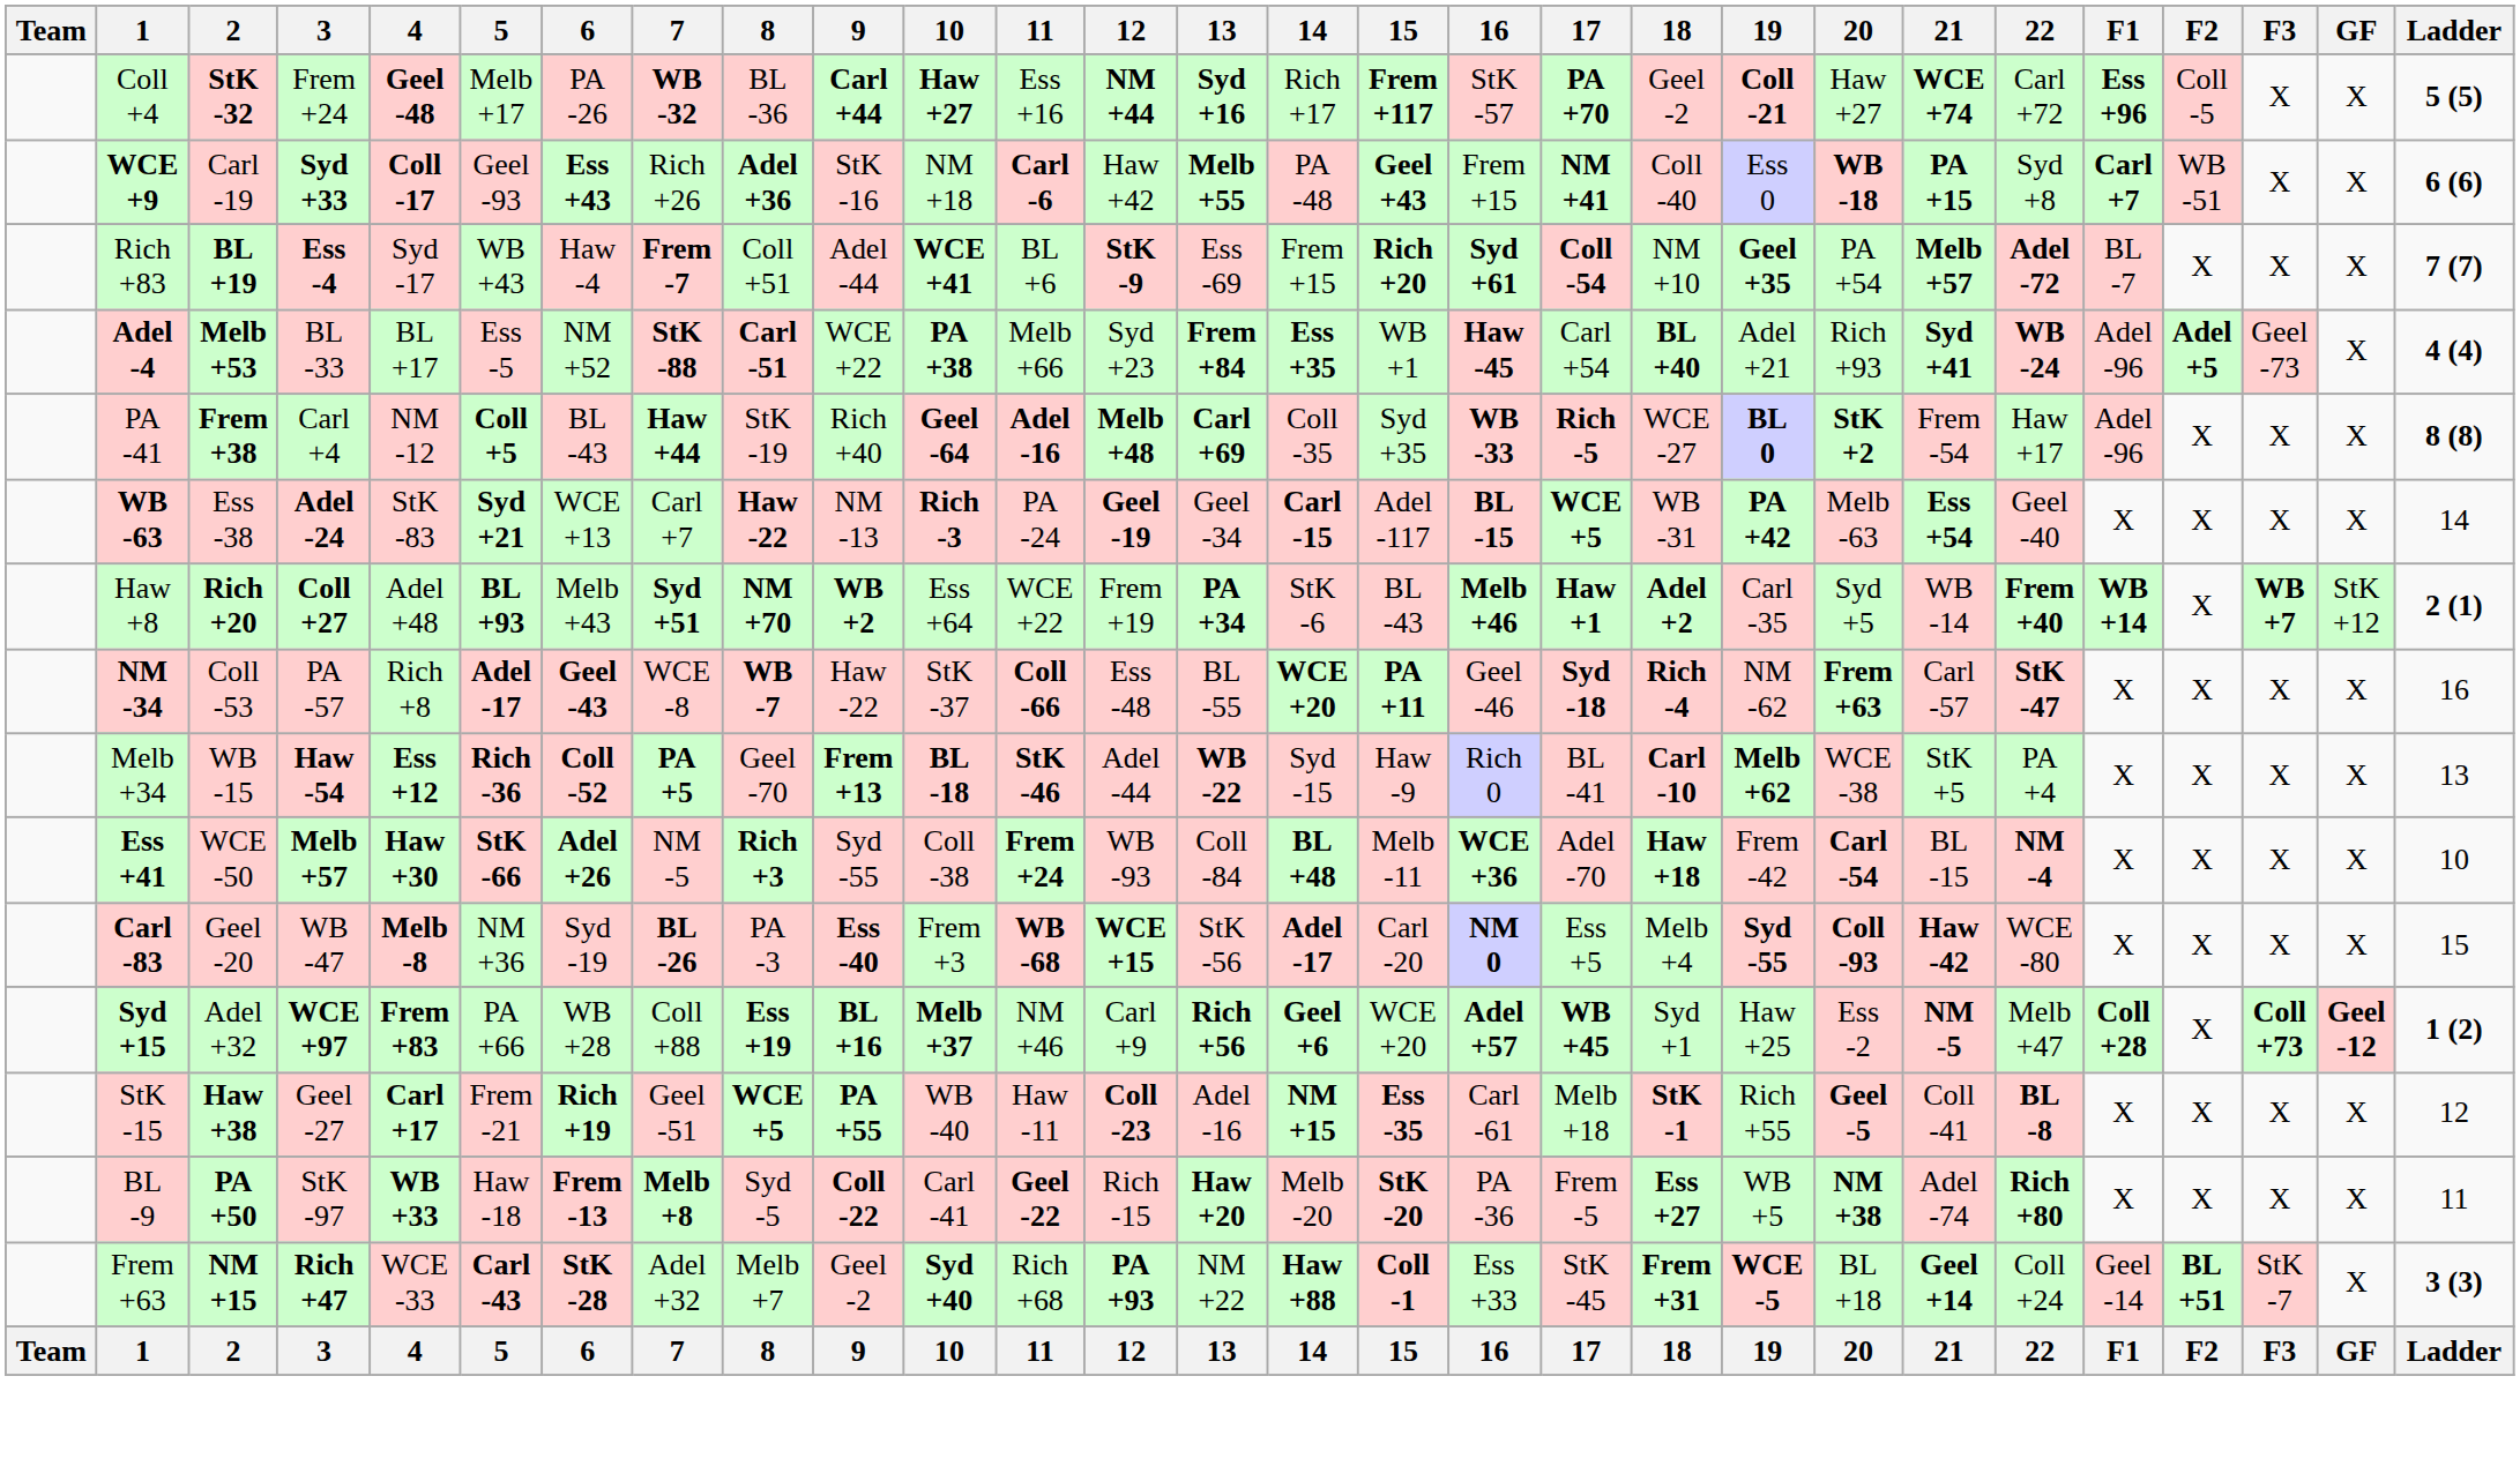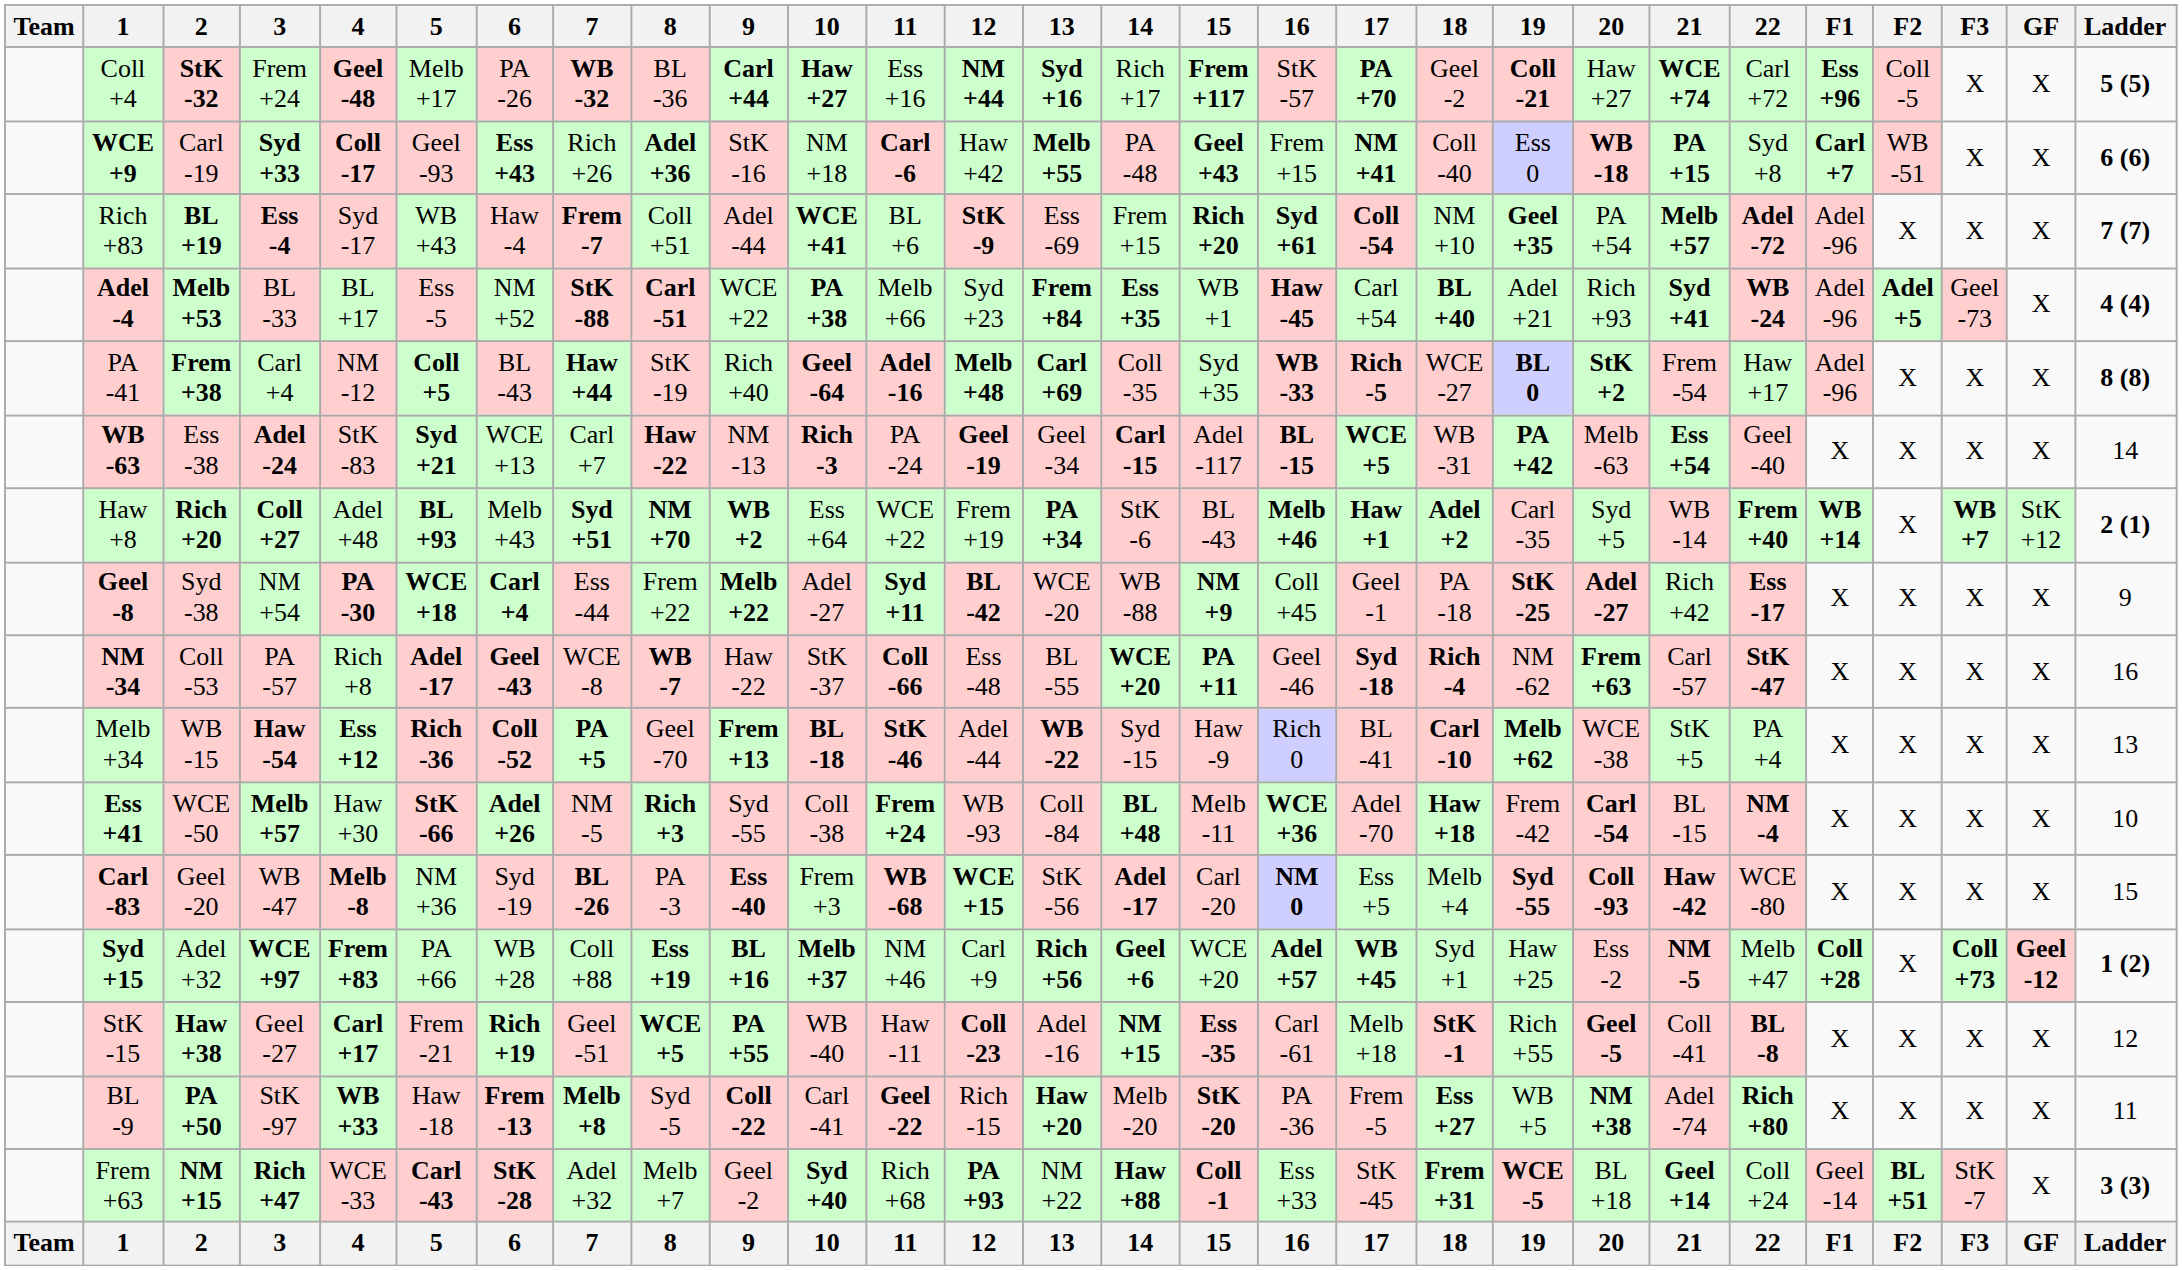Rich +83 | F1: BL -7 -> Adel -96
+ row: Geel -8 | Syd -38 | NM +54 | PA -30 | WCE +18 | Carl +4 | Ess -44 | Frem +22 | Melb +22 | Adel -27 | Syd +11 | BL -42 | WCE -20 | WB -88 | NM +9 | Coll +45 | Geel -1 | PA -18 | StK -25 | Adel -27 | Rich +42 | Ess -17 | X | X | X | X | 9
Ess +41 | 4: bold -> normal
